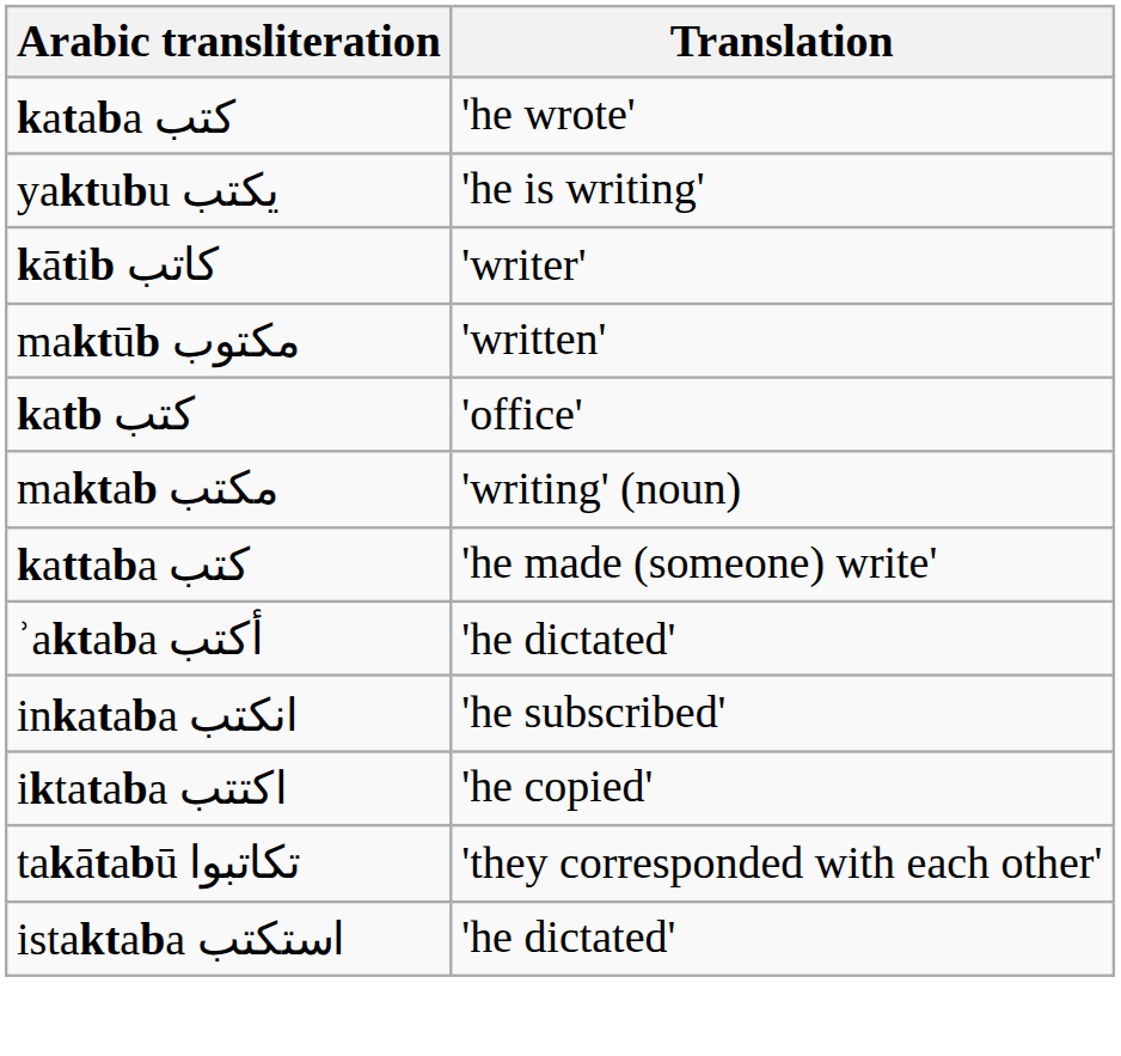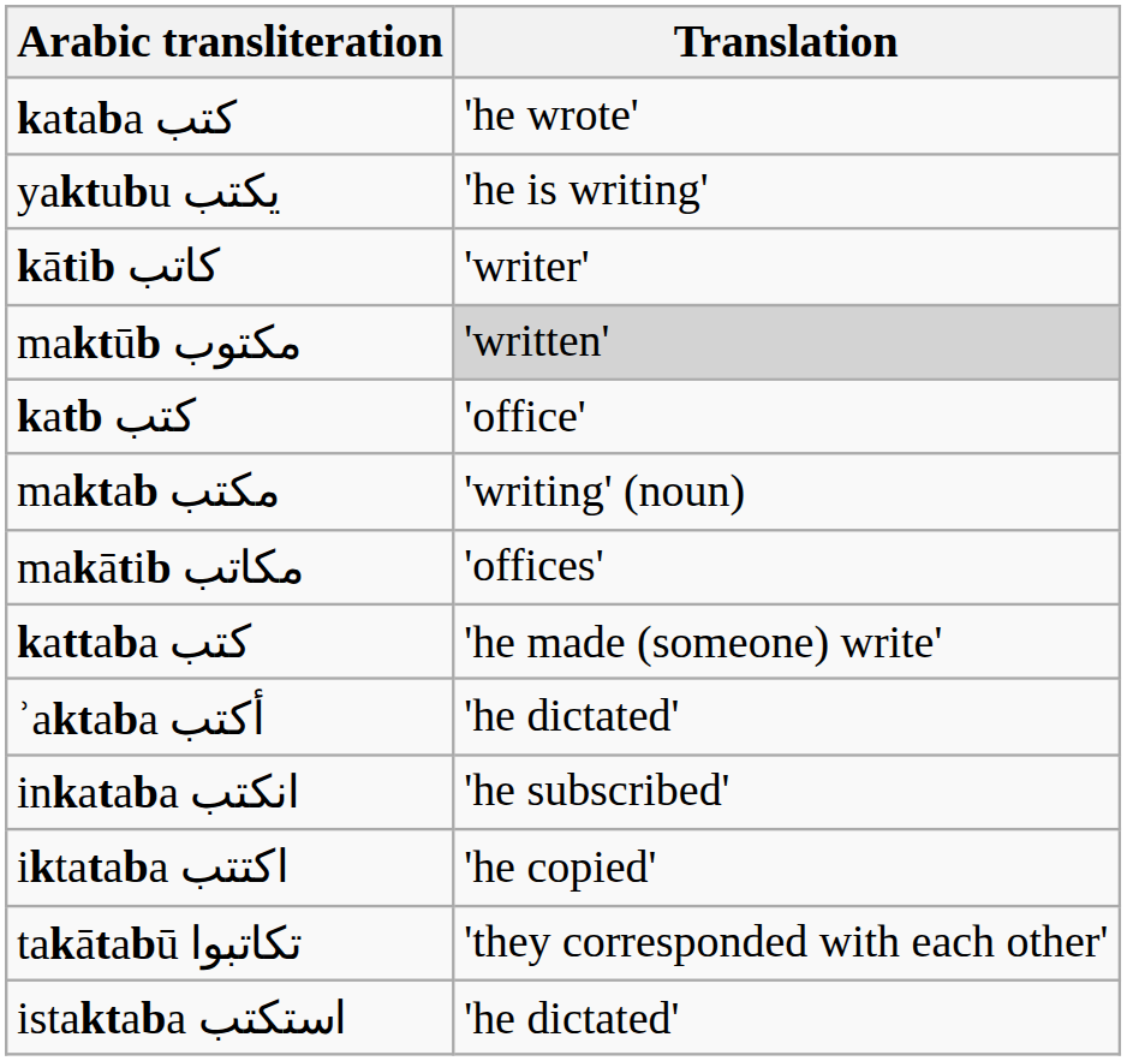maktūb مكتوب | Translation: no background -> lightgrey background
+ row: makātib مكاتب | 'offices'
